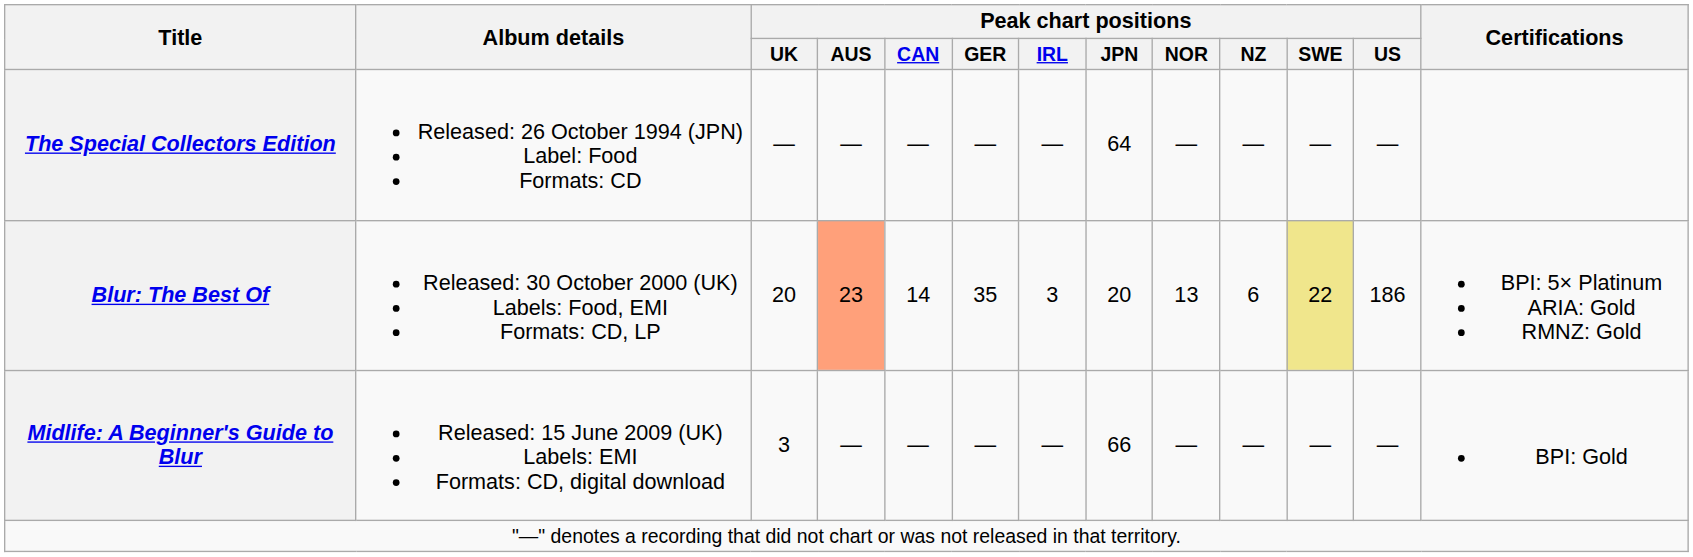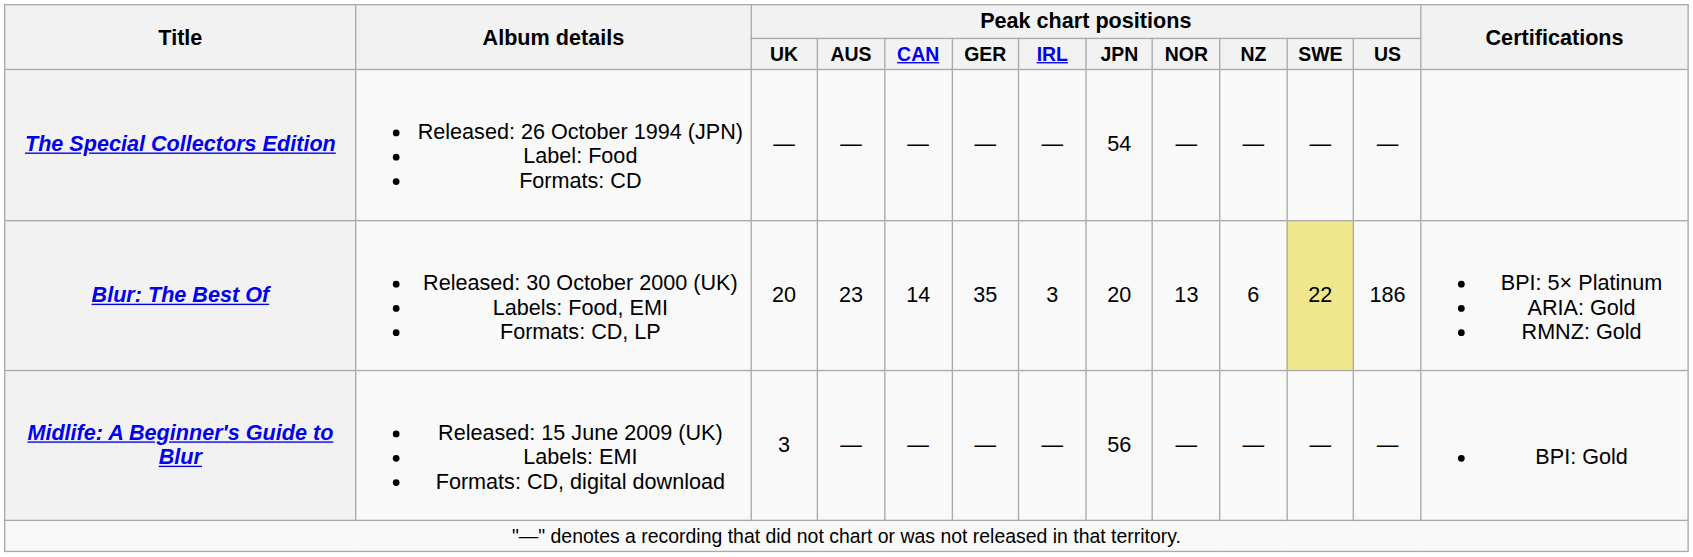The Special Collectors Edition | Peak chart positions / JPN: 64 -> 54
Blur: The Best Of | Peak chart positions / AUS: lightsalmon background -> no background
Midlife: A Beginner's Guide to Blur | Peak chart positions / JPN: 66 -> 56
